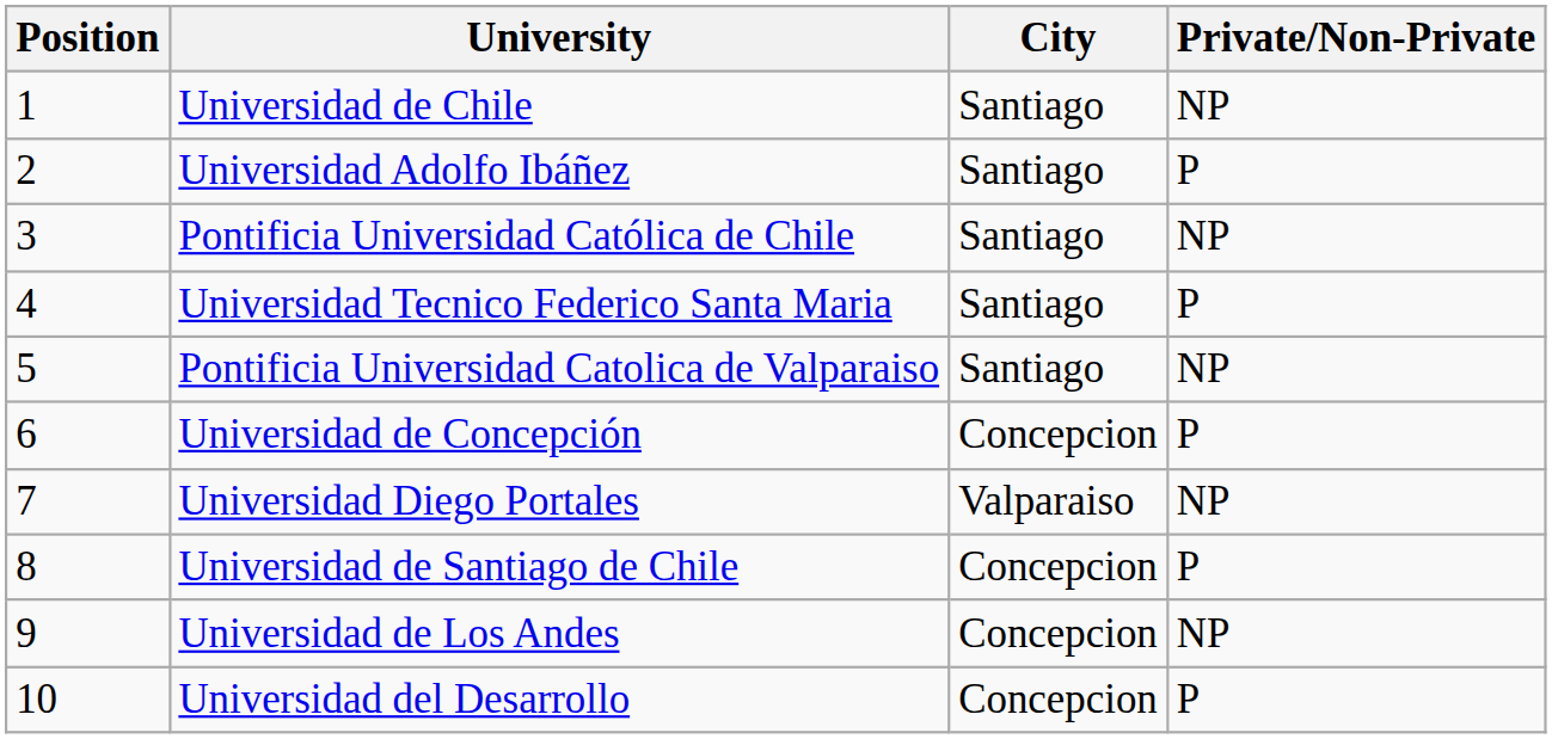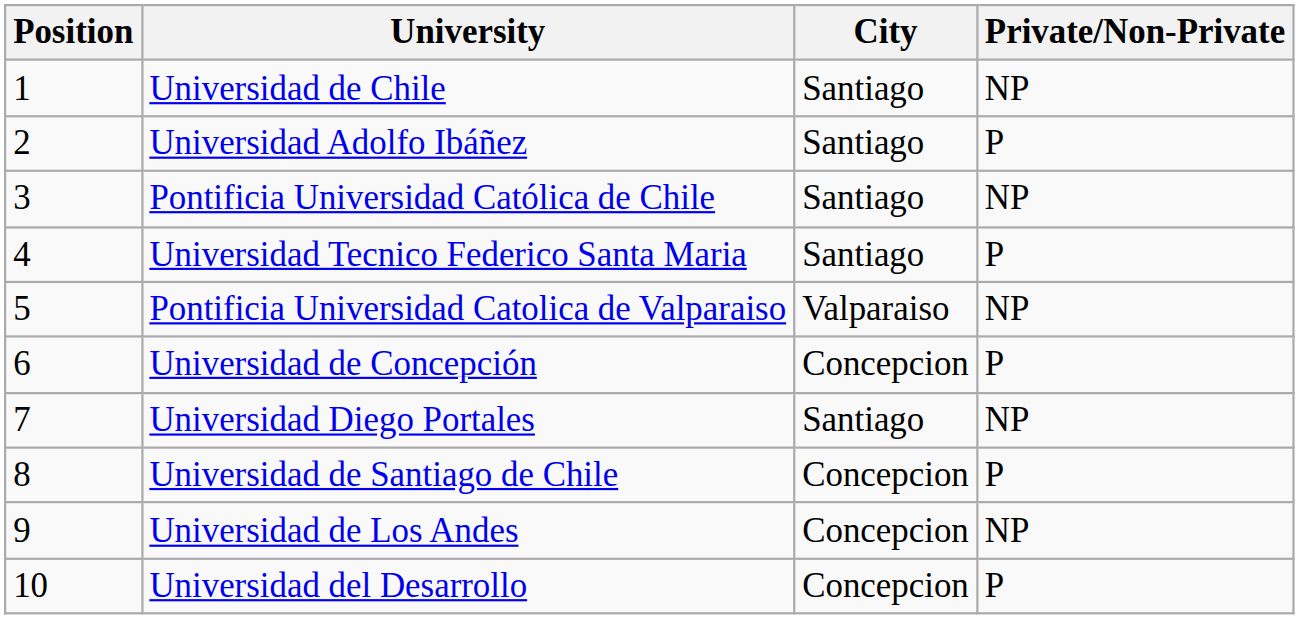Pontificia Universidad Catolica de Valparaiso | City: Santiago -> Valparaiso
Universidad Diego Portales | City: Valparaiso -> Santiago
